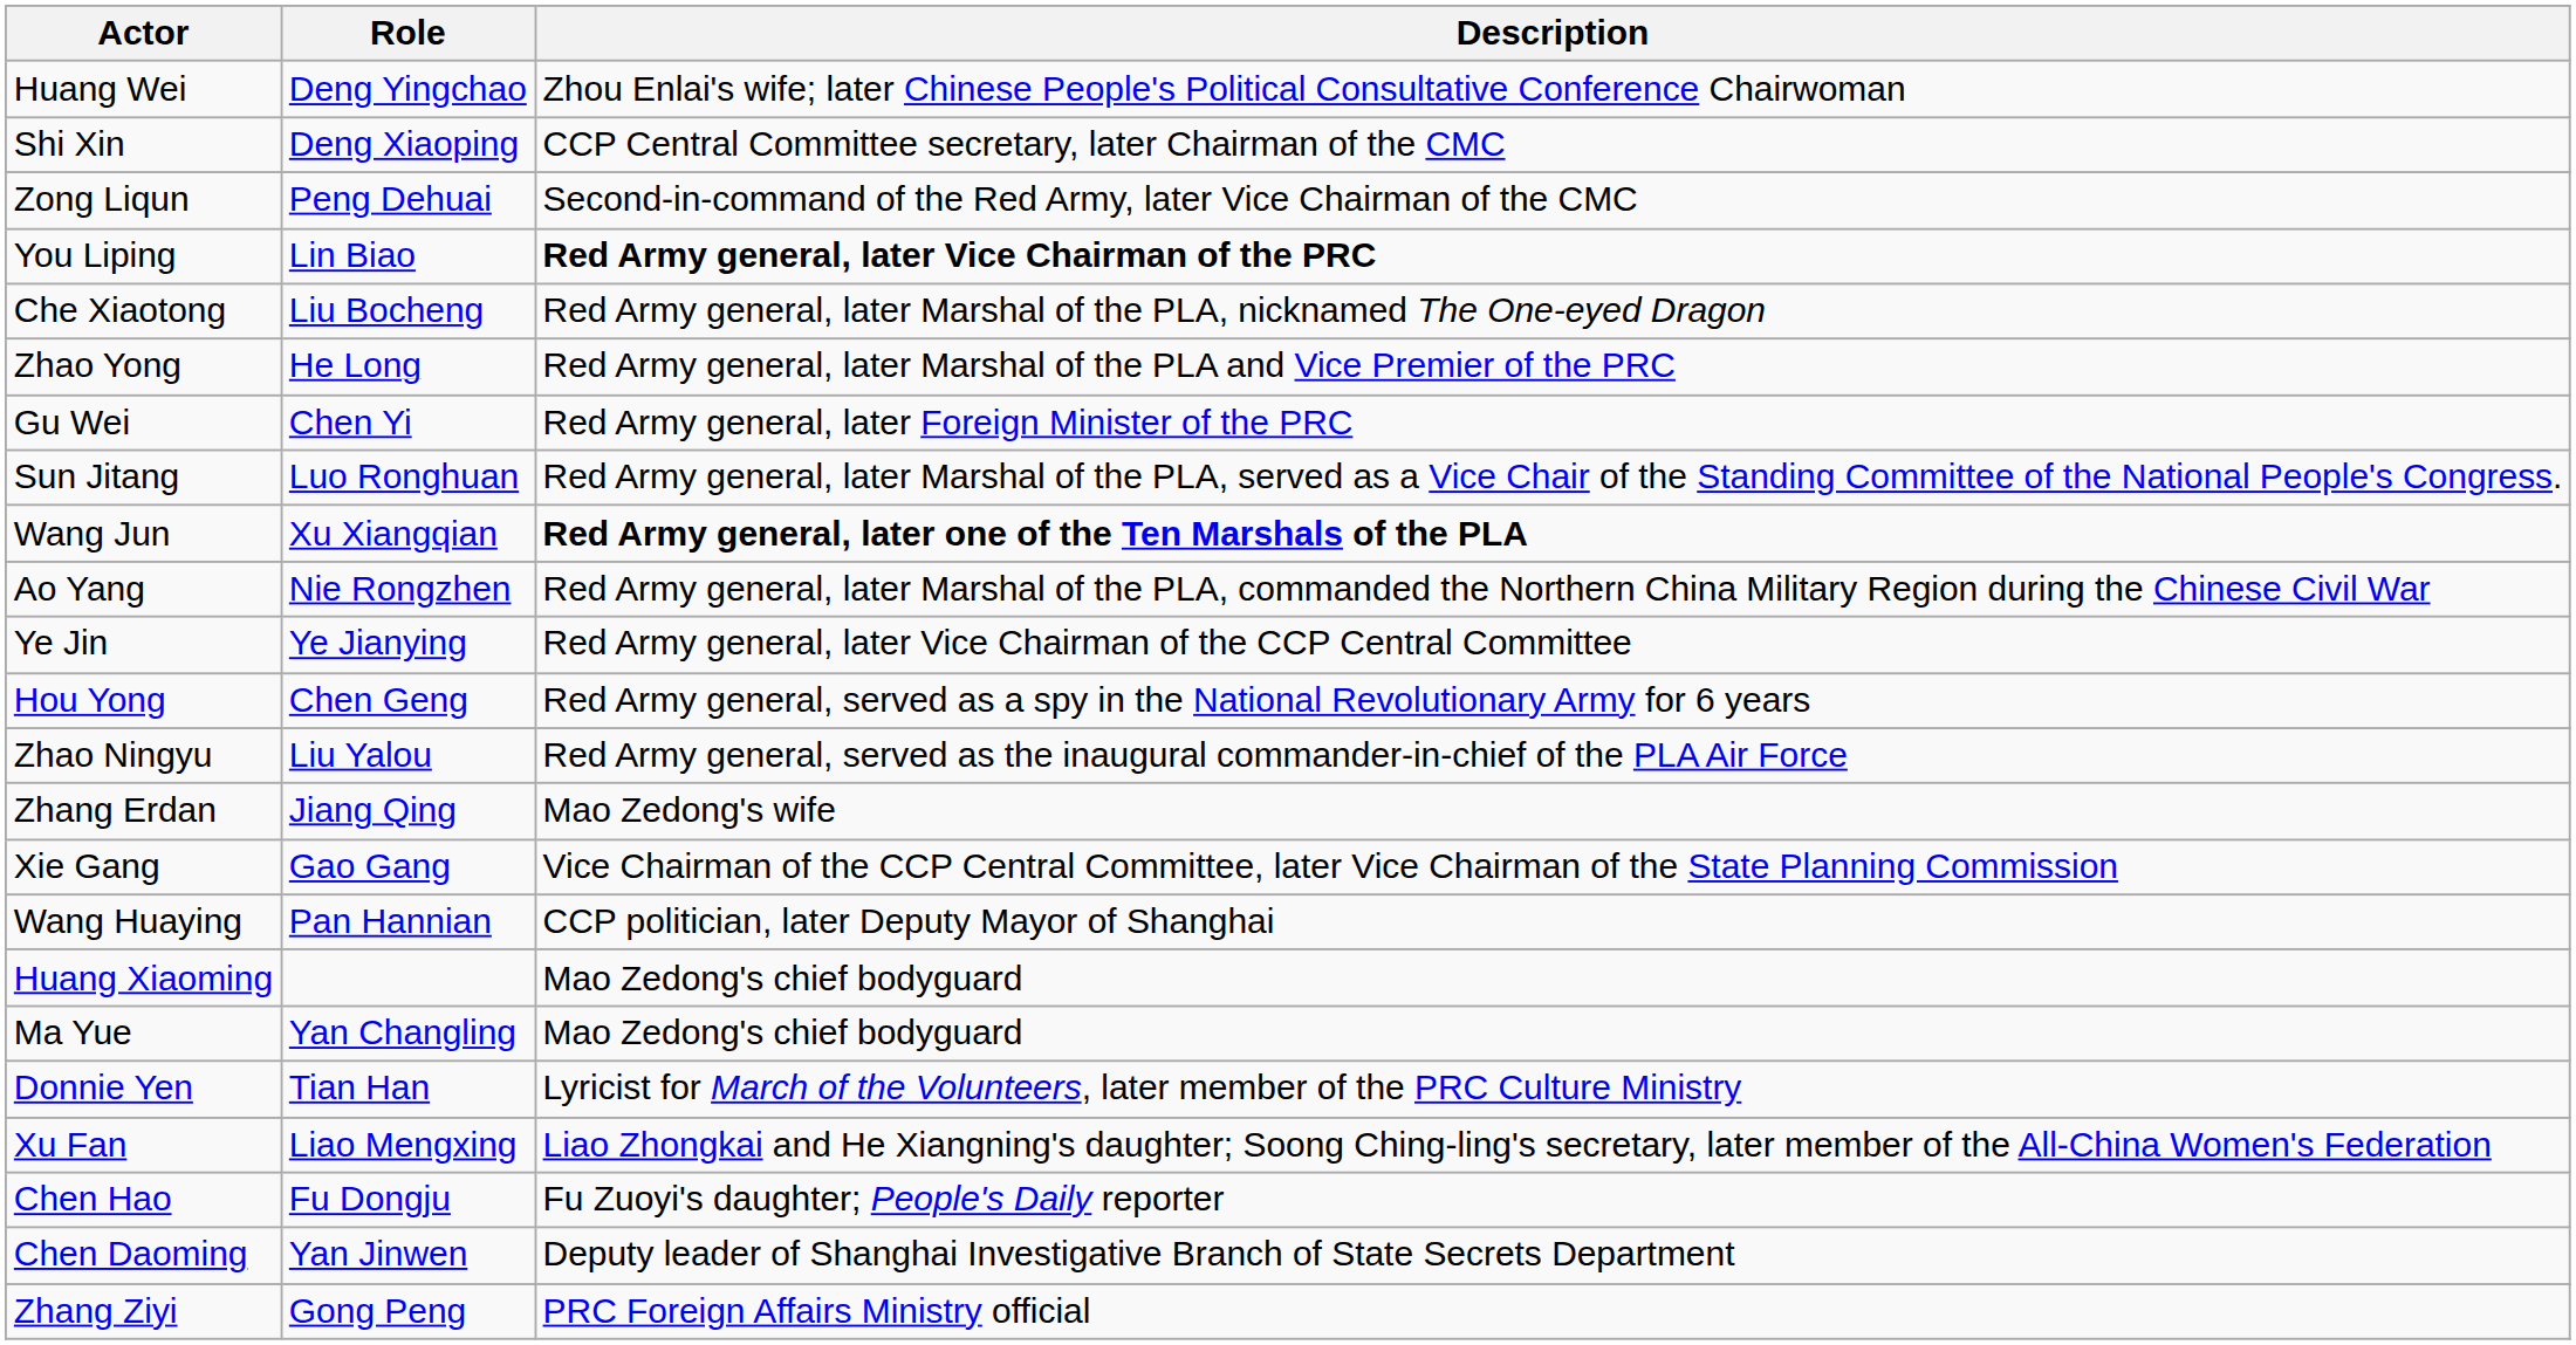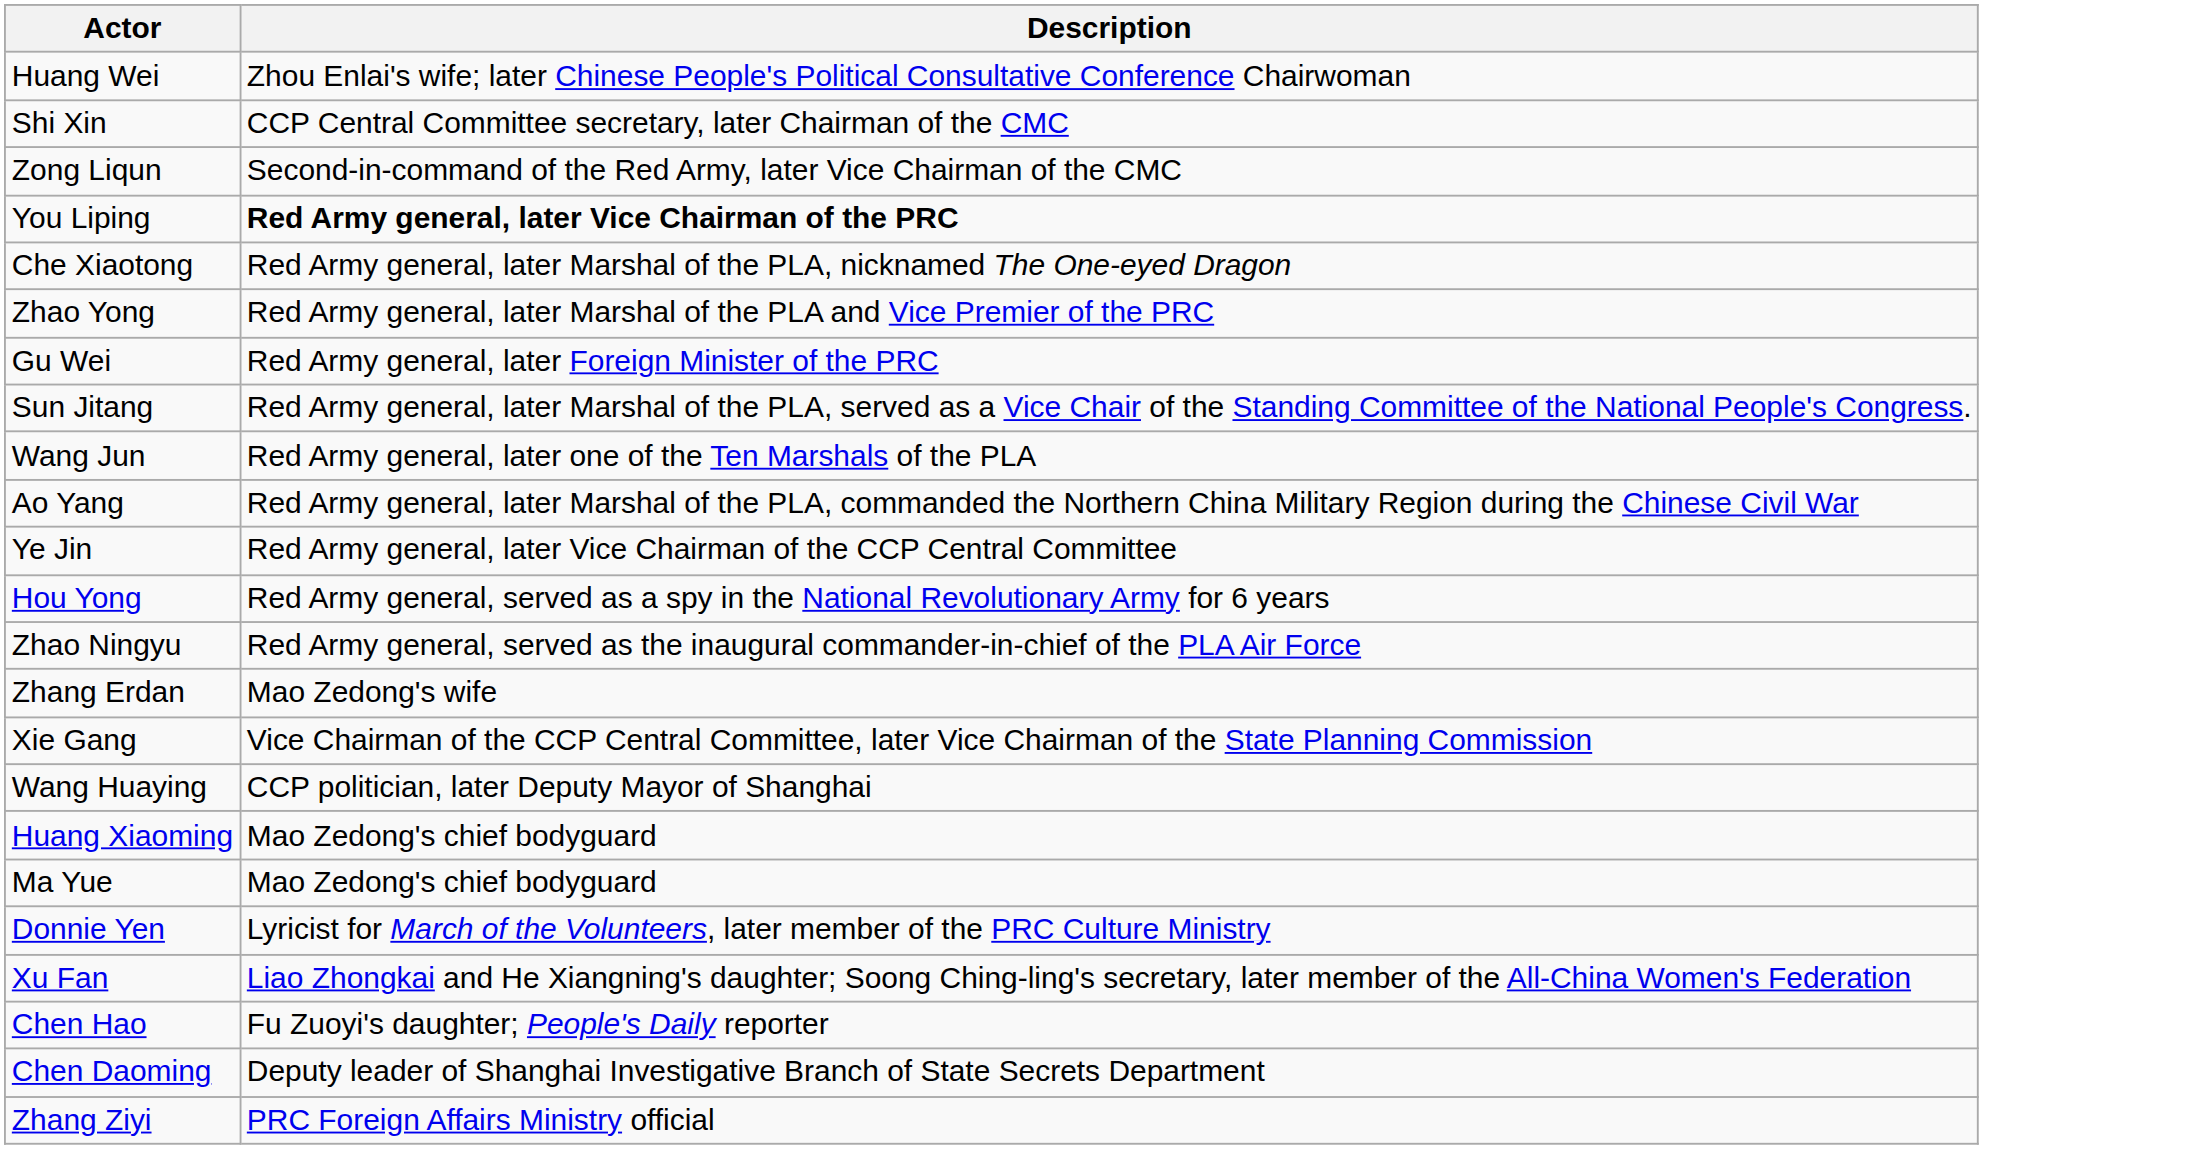- column: Role | Deng Yingchao | Deng Xiaoping | Peng Dehuai | Lin Biao | Liu Bocheng | He Long | Chen Yi | Luo Ronghuan | Xu Xiangqian | Nie Rongzhen | Ye Jianying | Chen Geng | Liu Yalou | Jiang Qing | Gao Gang | Pan Hannian | Yan Changling | Tian Han | Liao Mengxing | Fu Dongju | Yan Jinwen | Gong Peng
Wang Jun | Description: bold -> normal
